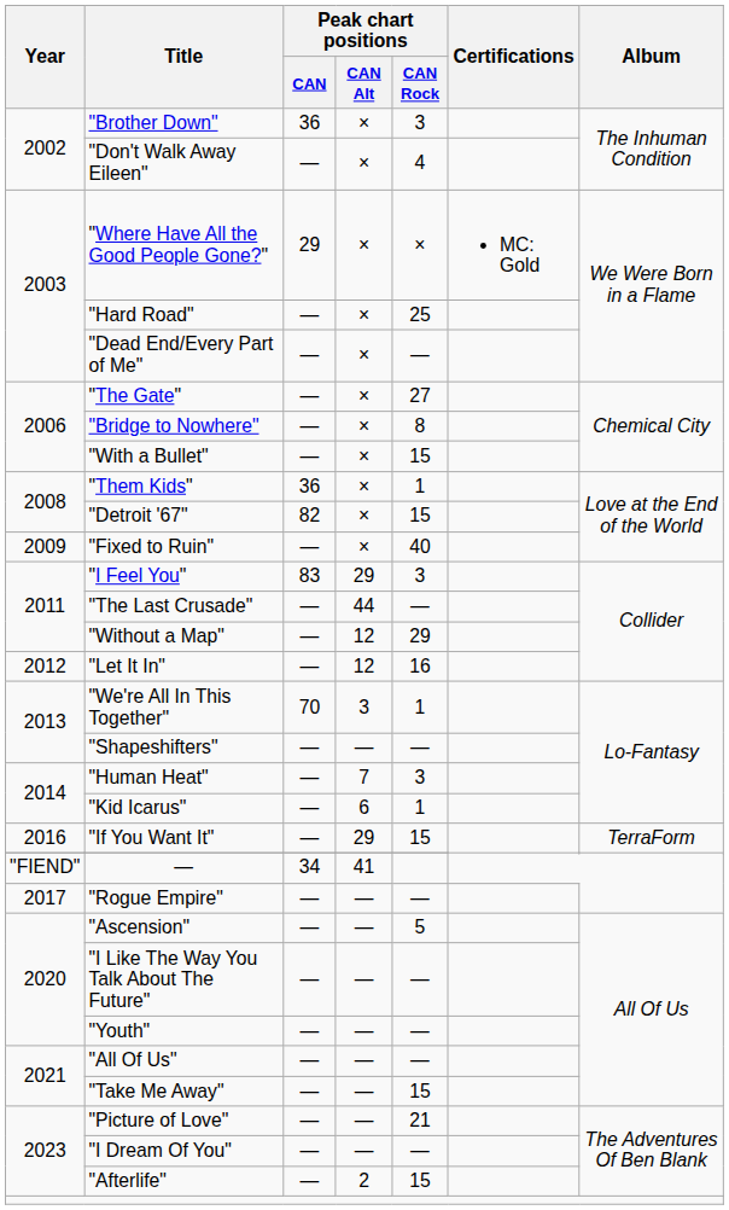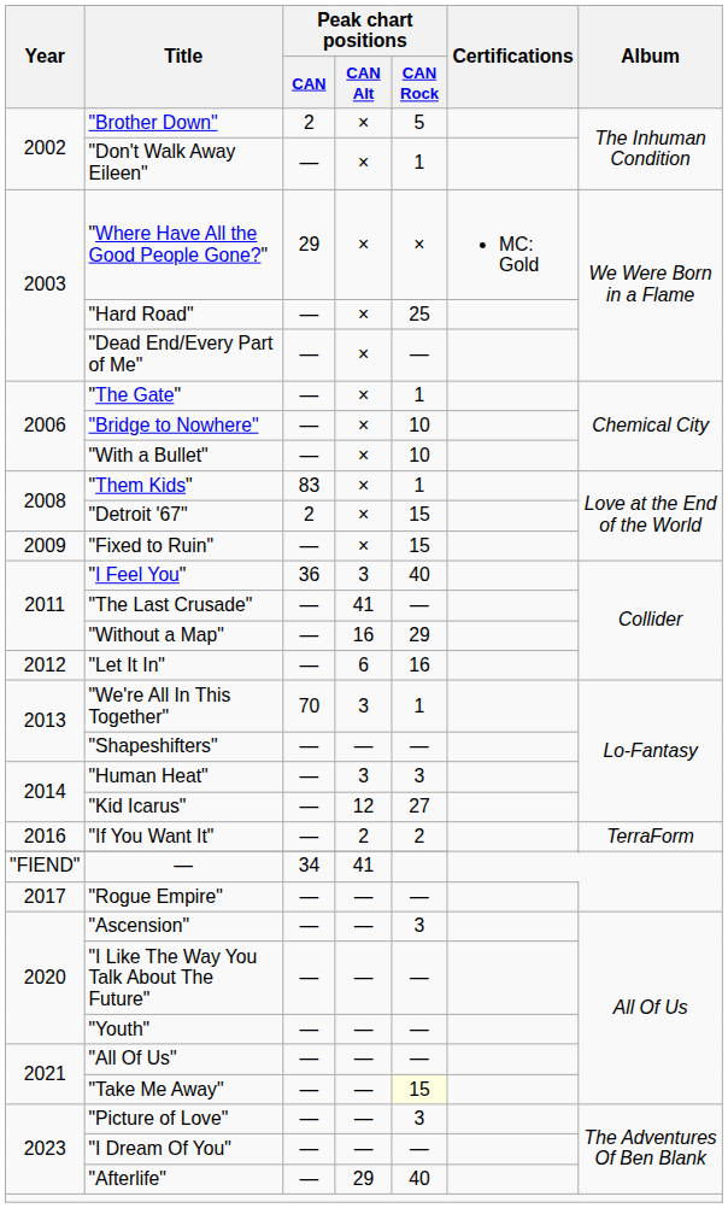"Brother Down" | Peak chart positions / CAN: 36 -> 2
"Brother Down" | Peak chart positions / CAN Rock: 3 -> 5
"Don't Walk Away Eileen" | Peak chart positions / CAN Rock: 4 -> 1
"The Gate" | Peak chart positions / CAN Rock: 27 -> 1
"Bridge to Nowhere" | Peak chart positions / CAN Rock: 8 -> 10
"With a Bullet" | Peak chart positions / CAN Rock: 15 -> 10
"Them Kids" | Peak chart positions / CAN: 36 -> 83
"Detroit '67" | Peak chart positions / CAN: 82 -> 2
"Fixed to Ruin" | Peak chart positions / CAN Rock: 40 -> 15
"I Feel You" | Peak chart positions / CAN: 83 -> 36
"I Feel You" | Peak chart positions / CAN Alt: 29 -> 3
"I Feel You" | Peak chart positions / CAN Rock: 3 -> 40
"The Last Crusade" | Peak chart positions / CAN Alt: 44 -> 41
"Without a Map" | Peak chart positions / CAN Alt: 12 -> 16
"Let It In" | Peak chart positions / CAN Alt: 12 -> 6
"Human Heat" | Peak chart positions / CAN Alt: 7 -> 3
"Kid Icarus" | Peak chart positions / CAN Alt: 6 -> 12
"Kid Icarus" | Peak chart positions / CAN Rock: 1 -> 27
"If You Want It" | Peak chart positions / CAN Alt: 29 -> 2
"If You Want It" | Peak chart positions / CAN Rock: 15 -> 2
"Ascension" | Peak chart positions / CAN Rock: 5 -> 3
"Take Me Away" | Peak chart positions / CAN Rock: no background -> lightyellow background
"Picture of Love" | Peak chart positions / CAN Rock: 21 -> 3
"Afterlife" | Peak chart positions / CAN Alt: 2 -> 29
"Afterlife" | Peak chart positions / CAN Rock: 15 -> 40
